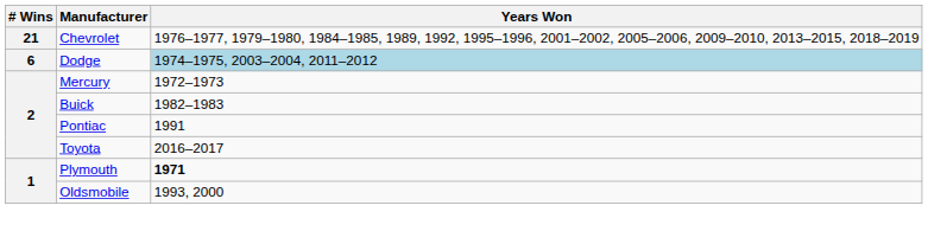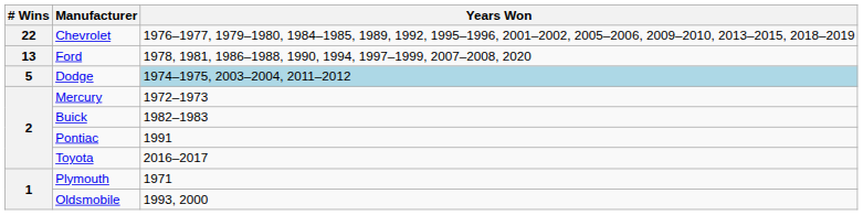Chevrolet | # Wins: 21 -> 22
+ row: 13 | Ford | 1978, 1981, 1986–1988, 1990, 1994, 1997–1999, 2007–2008, 2020
Dodge | # Wins: 6 -> 5
Plymouth | Years Won: bold -> normal
